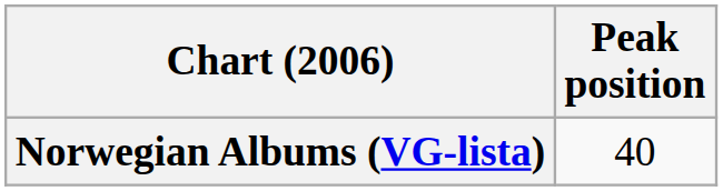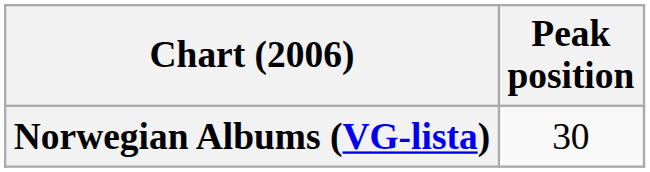Norwegian Albums (VG-lista) | Peak position: 40 -> 30
